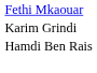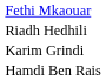+ row: Riadh Hedhili
